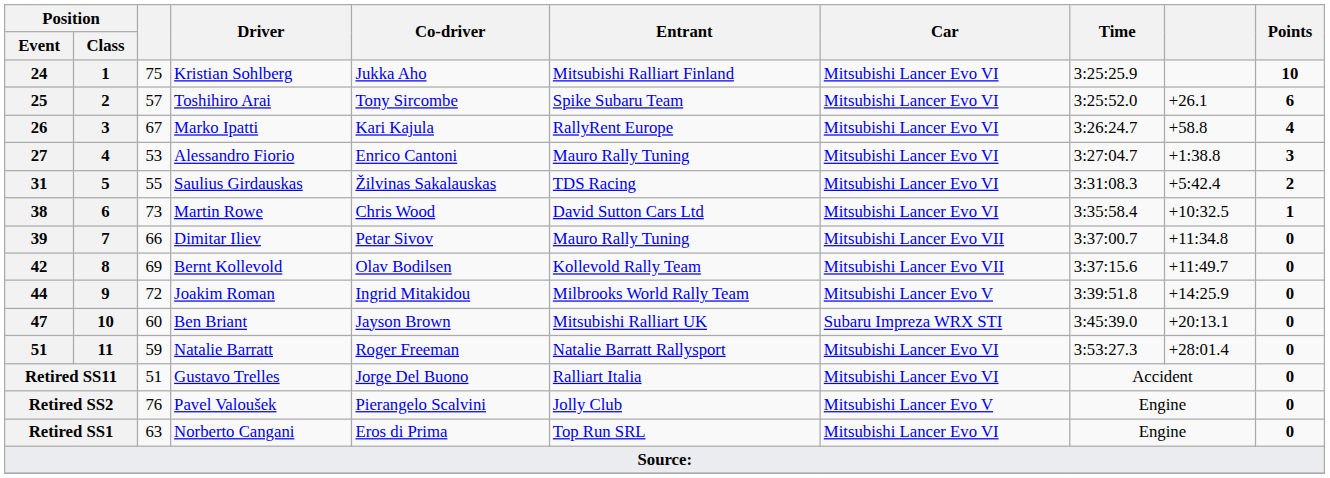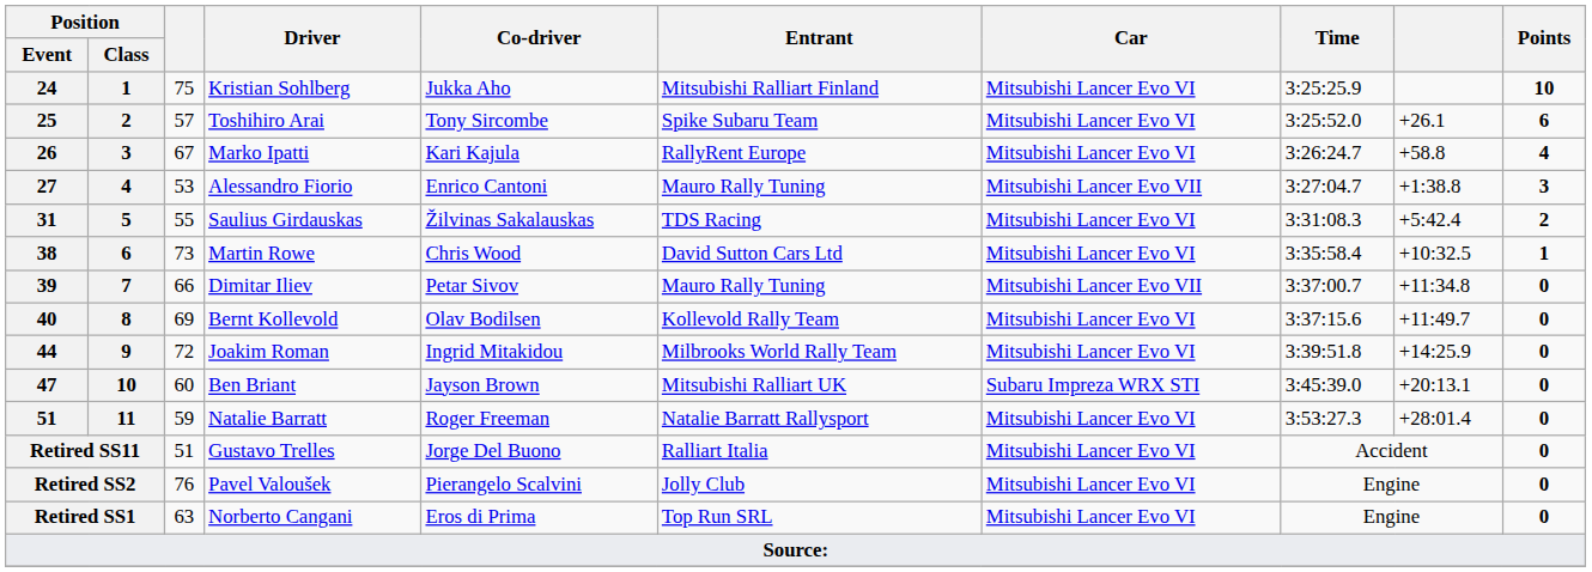Alessandro Fiorio | Car: Mitsubishi Lancer Evo VI -> Mitsubishi Lancer Evo VII
Bernt Kollevold | Position / Event: 42 -> 40
Bernt Kollevold | Car: Mitsubishi Lancer Evo VII -> Mitsubishi Lancer Evo VI
Joakim Roman | Car: Mitsubishi Lancer Evo V -> Mitsubishi Lancer Evo VI
Pavel Valoušek | Car: Mitsubishi Lancer Evo V -> Mitsubishi Lancer Evo VI
